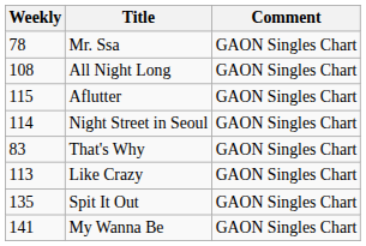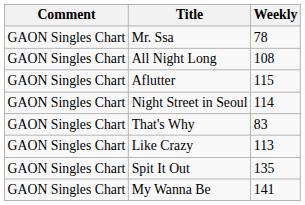columns swapped: Comment <-> Weekly
